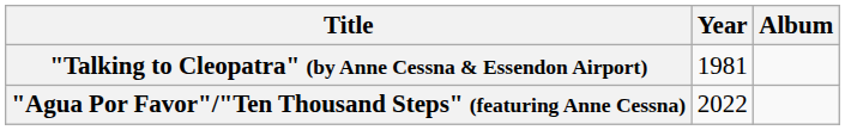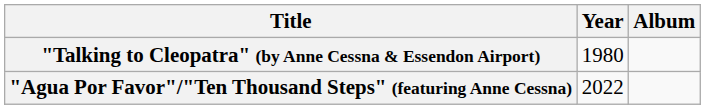"Talking to Cleopatra" (by Anne Cessna & Essendon Airport) | Year: 1981 -> 1980
